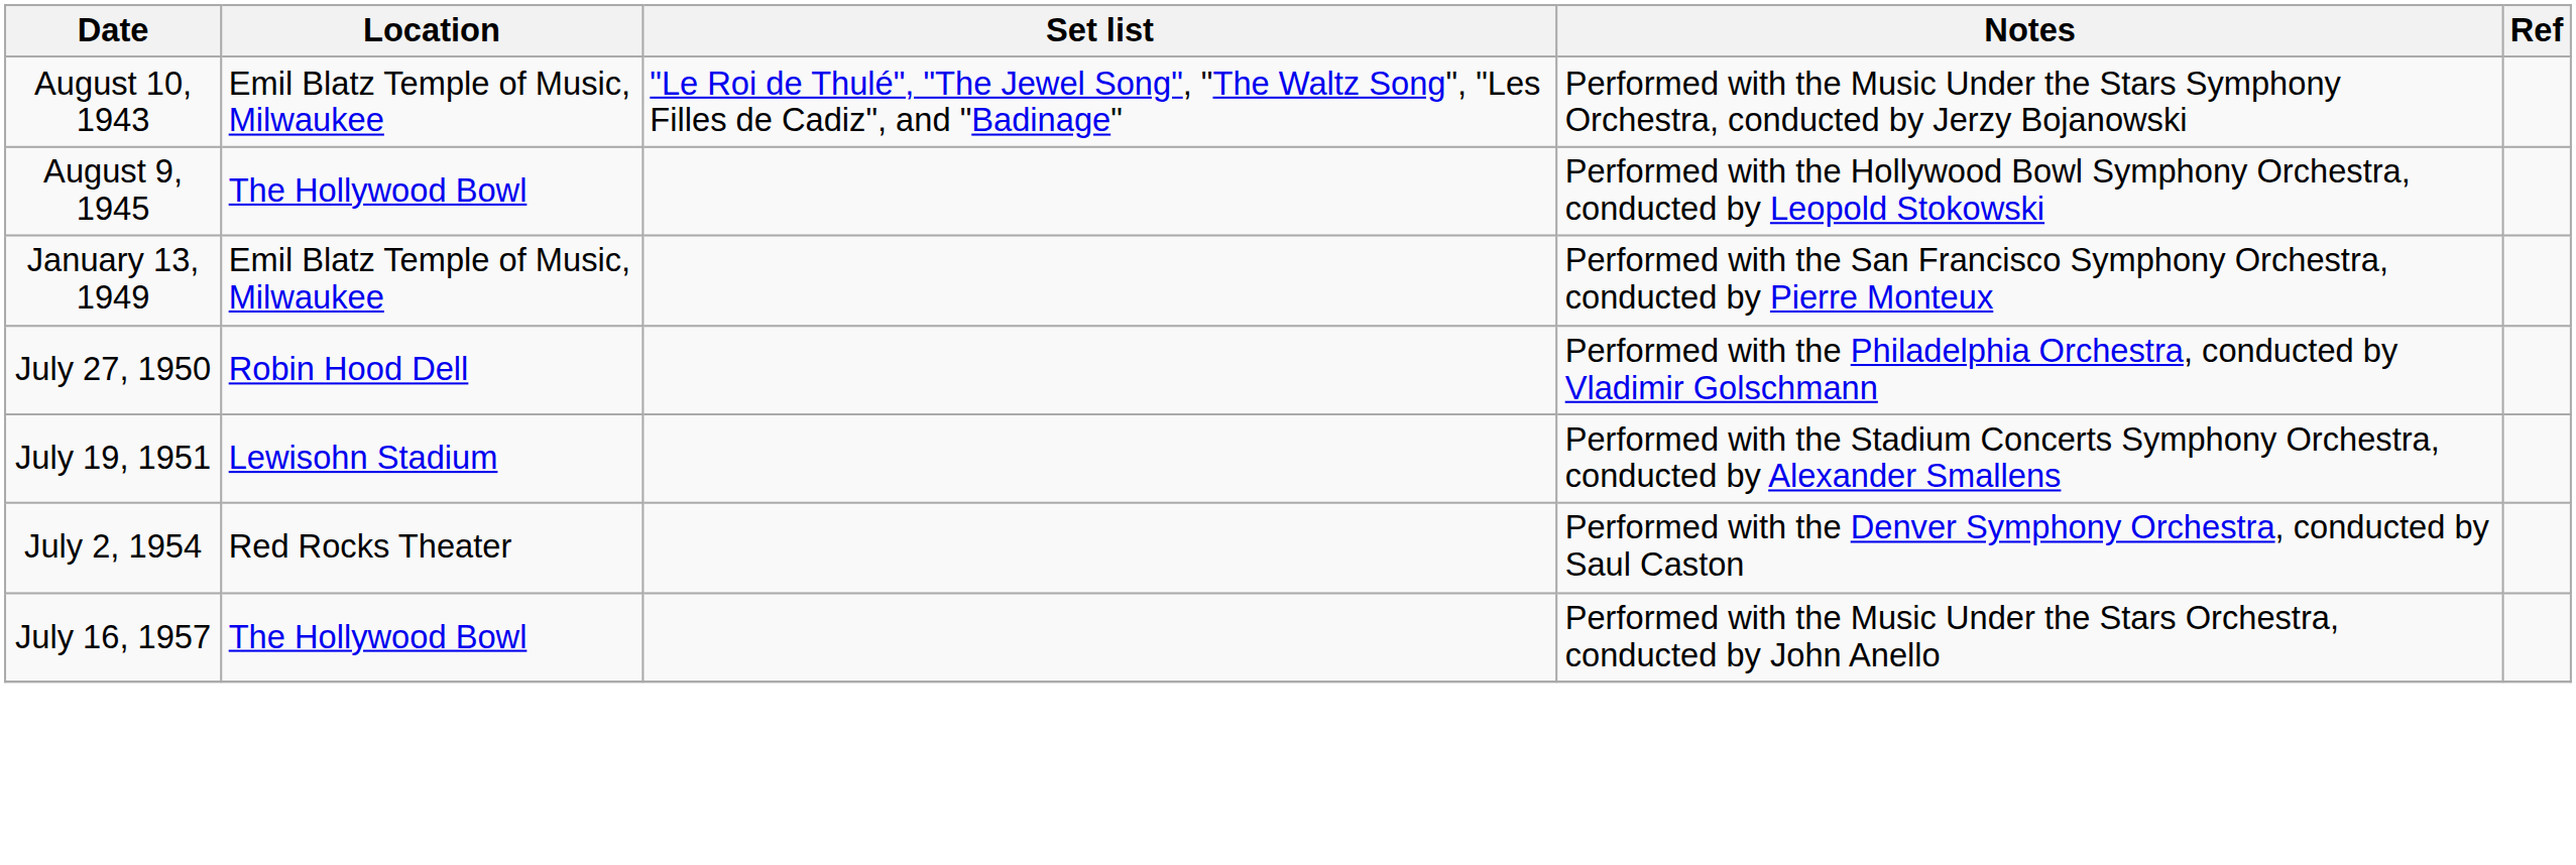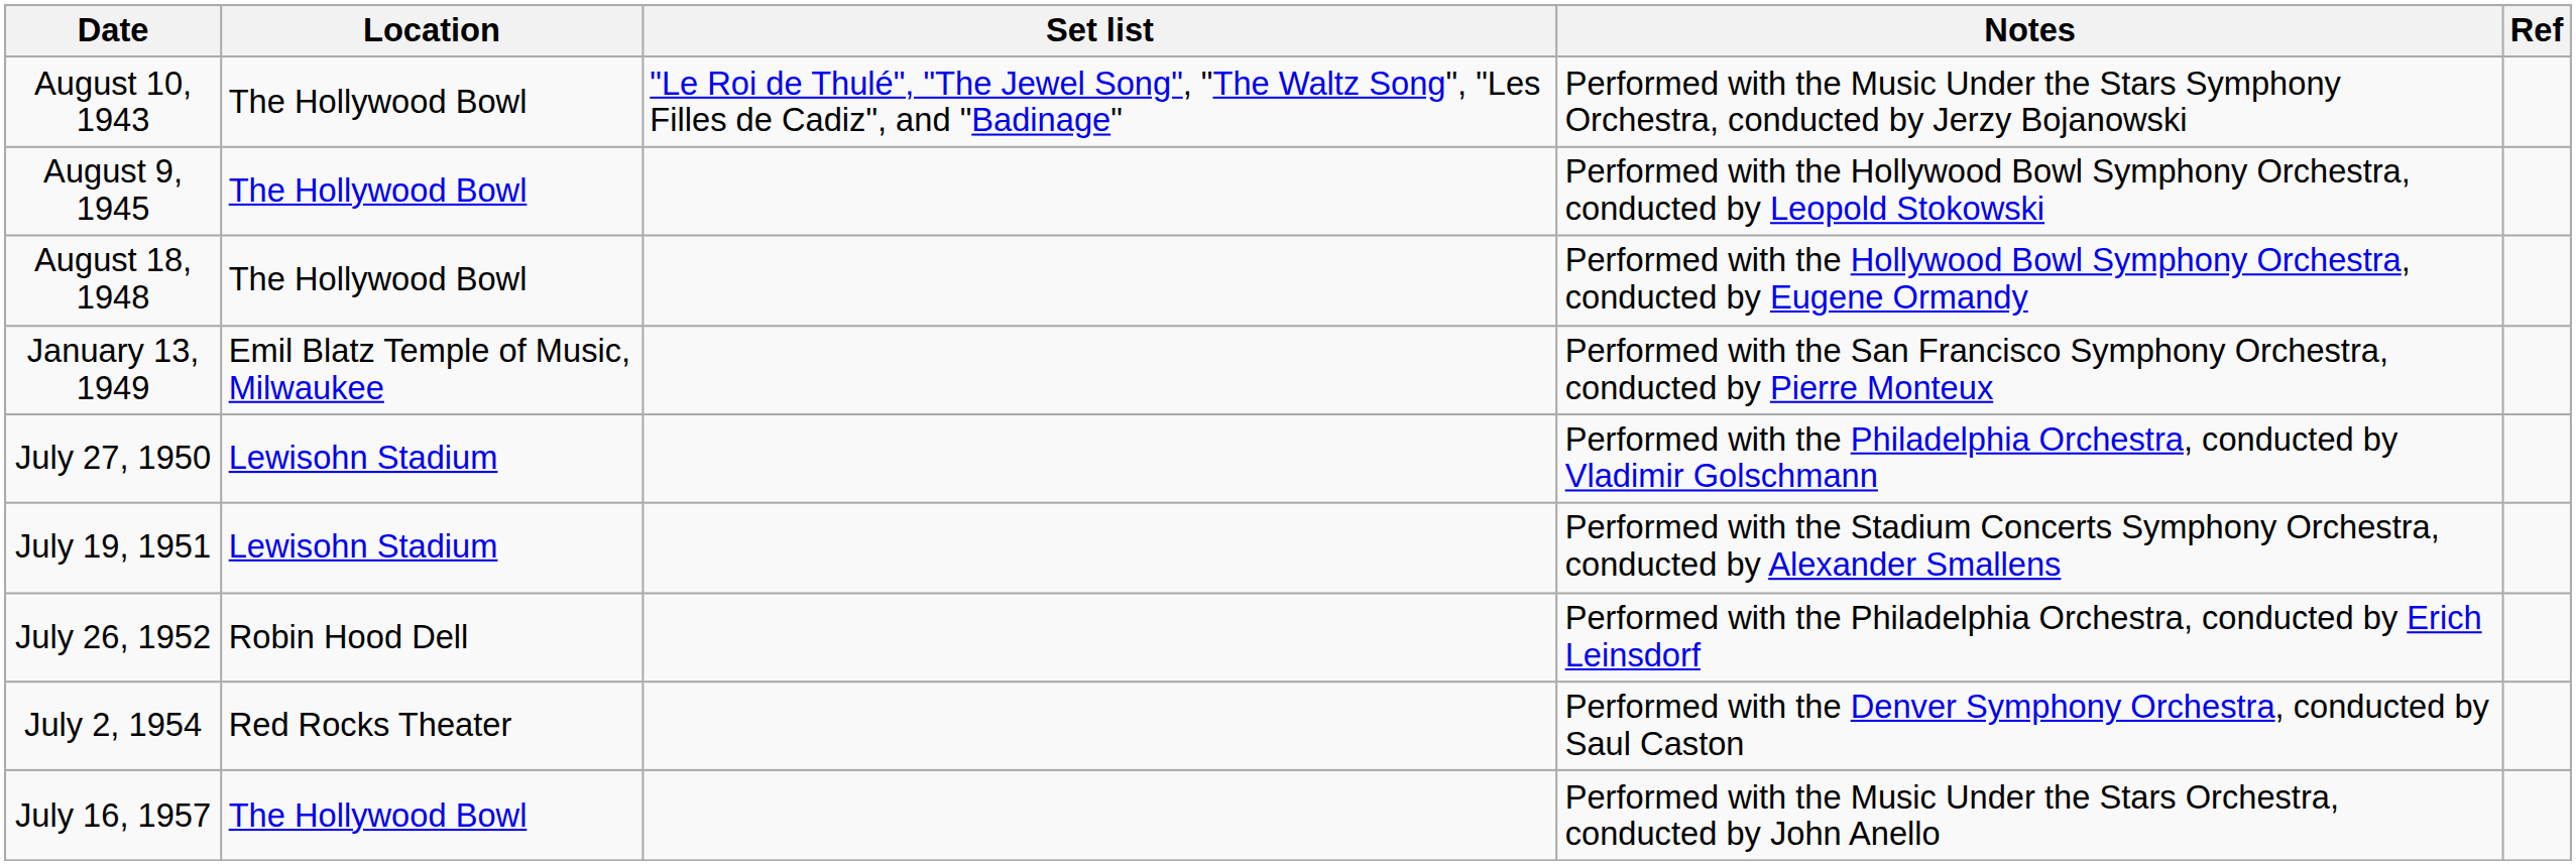August 10, 1943 | Location: Emil Blatz Temple of Music, Milwaukee -> The Hollywood Bowl
+ row: August 18, 1948 | The Hollywood Bowl | Performed with the Hollywood Bowl Symphony Orchestra, conducted by Eugene Ormandy
July 27, 1950 | Location: Robin Hood Dell -> Lewisohn Stadium
+ row: July 26, 1952 | Robin Hood Dell | Performed with the Philadelphia Orchestra, conducted by Erich Leinsdorf
